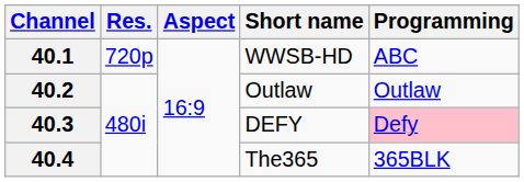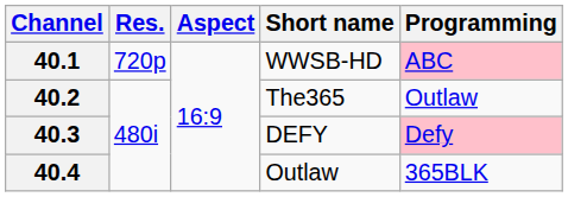40.1 | Programming: no background -> pink background
40.2 | Short name: Outlaw -> The365
40.4 | Short name: The365 -> Outlaw
